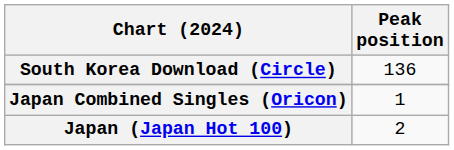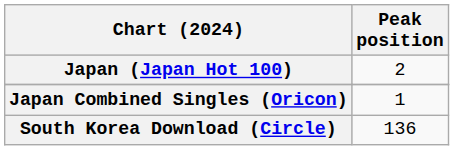rows swapped: Japan (Japan Hot 100) <-> South Korea Download (Circle)
